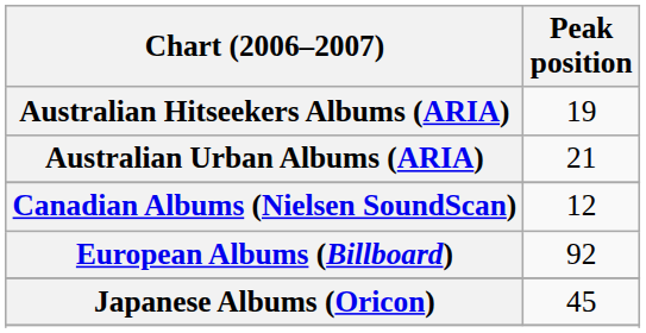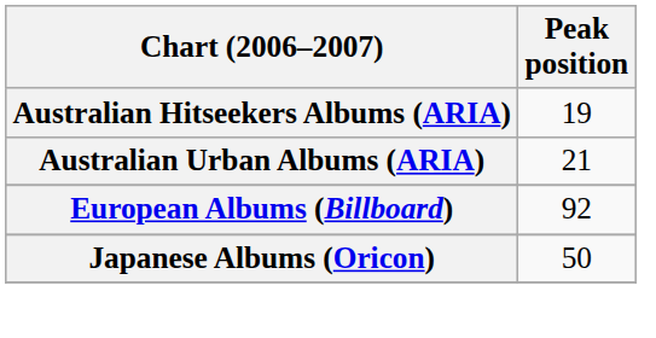- row: Canadian Albums (Nielsen SoundScan) | 12
Japanese Albums (Oricon) | Peak position: 45 -> 50
